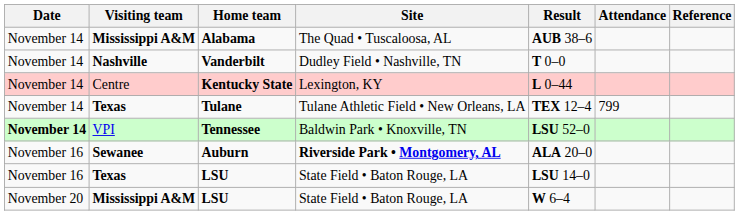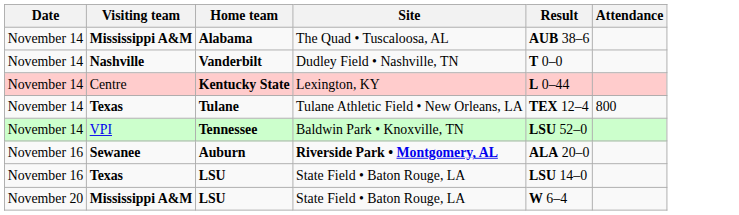- column: Reference
Tulane | Attendance: 799 -> 800
Tennessee | Date: bold -> normal
